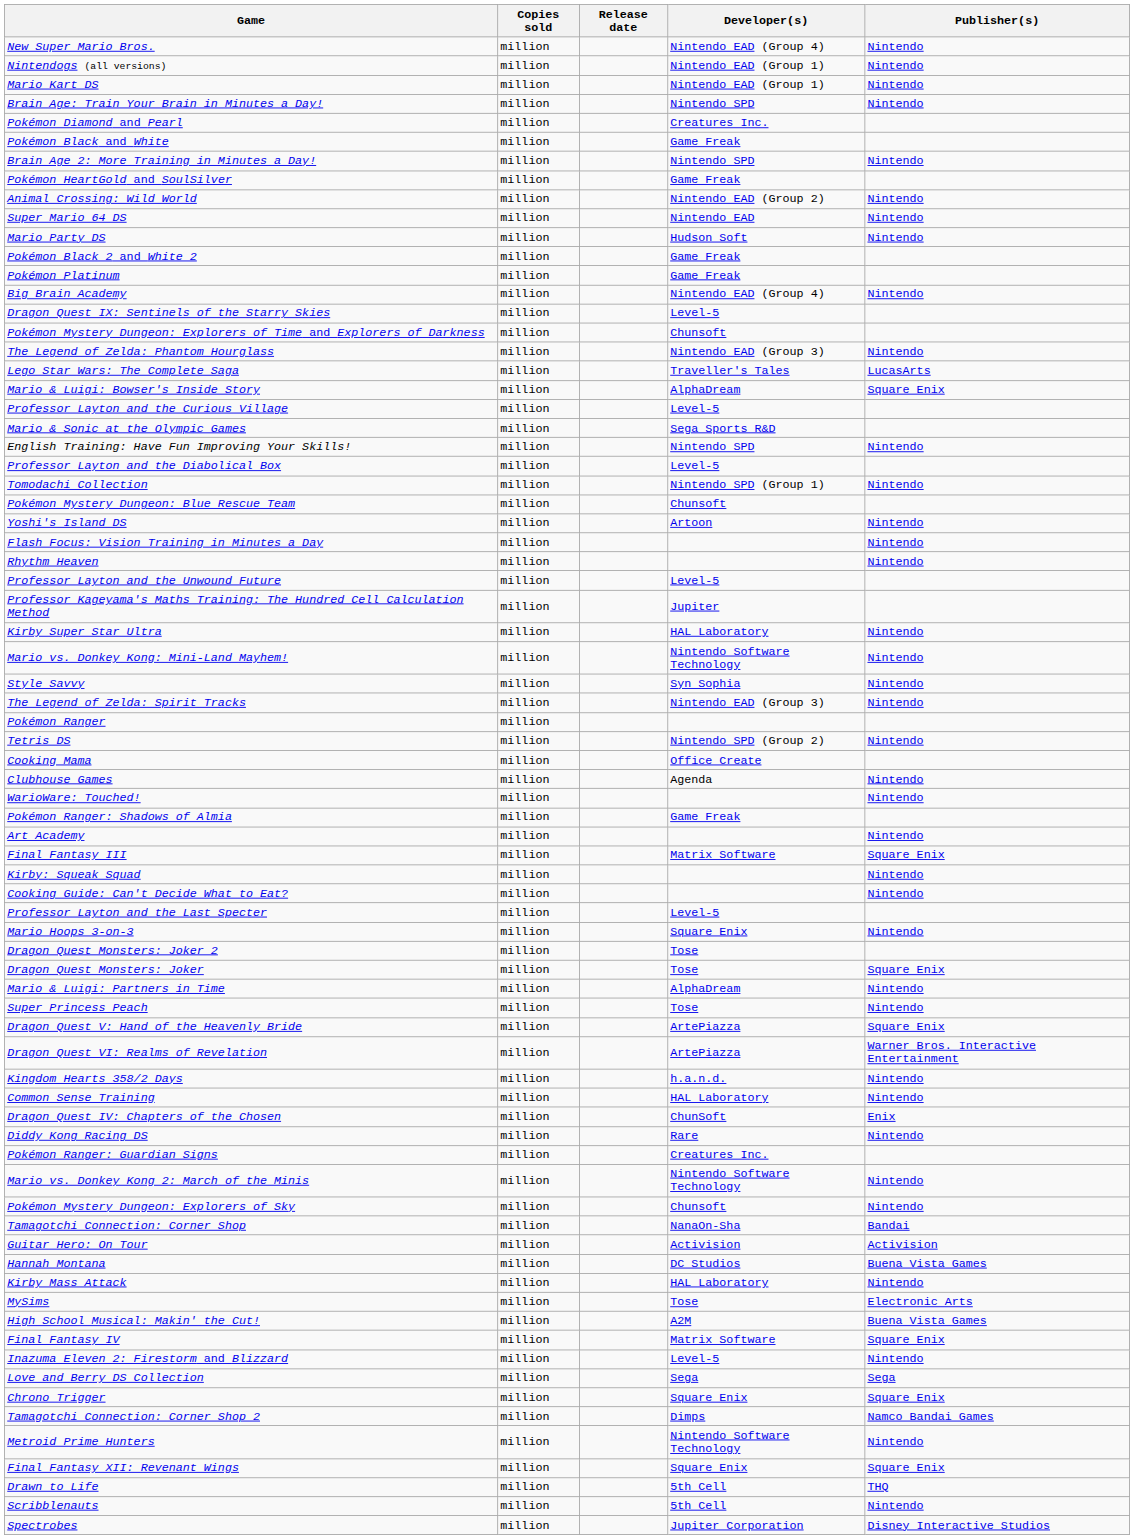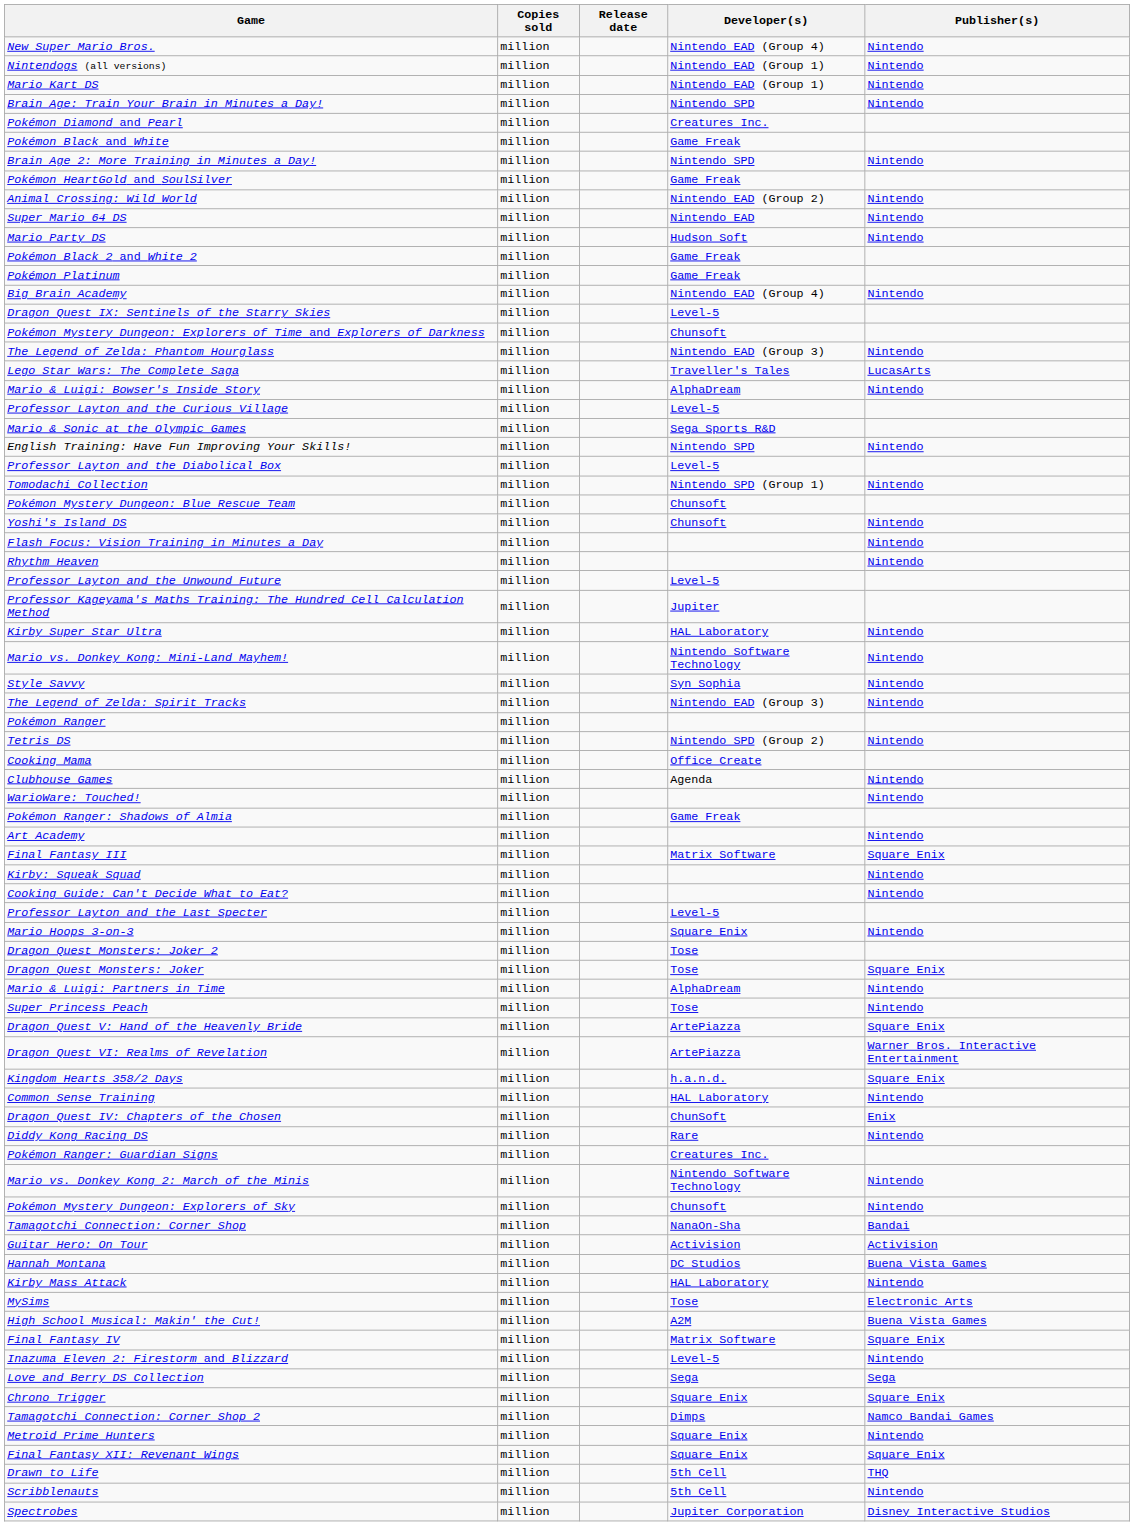Mario & Luigi: Bowser's Inside Story | Publisher(s): Square Enix -> Nintendo
Yoshi's Island DS | Developer(s): Artoon -> Chunsoft
Kingdom Hearts 358/2 Days | Publisher(s): Nintendo -> Square Enix
Metroid Prime Hunters | Developer(s): Nintendo Software Technology -> Square Enix
